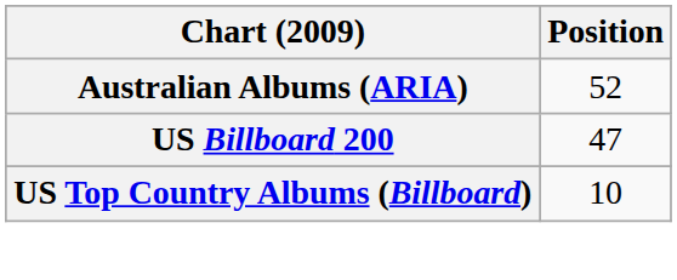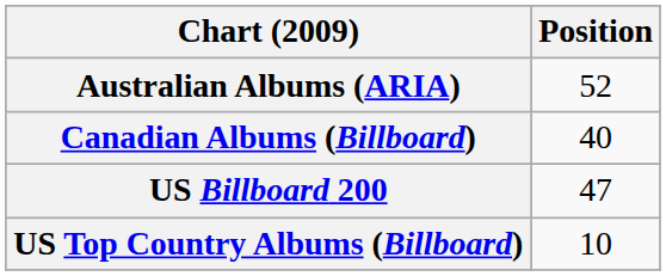+ row: Canadian Albums (Billboard) | 40
